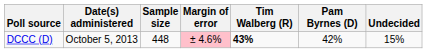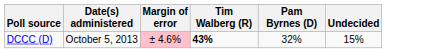- column: Sample size | 448
DCCC (D) | Pam Byrnes (D): 42% -> 32%
